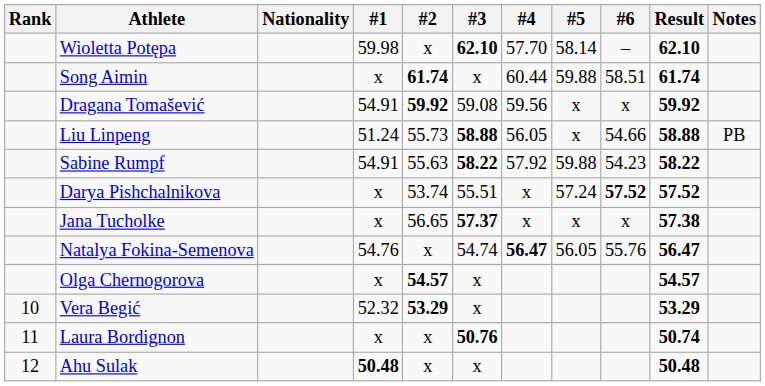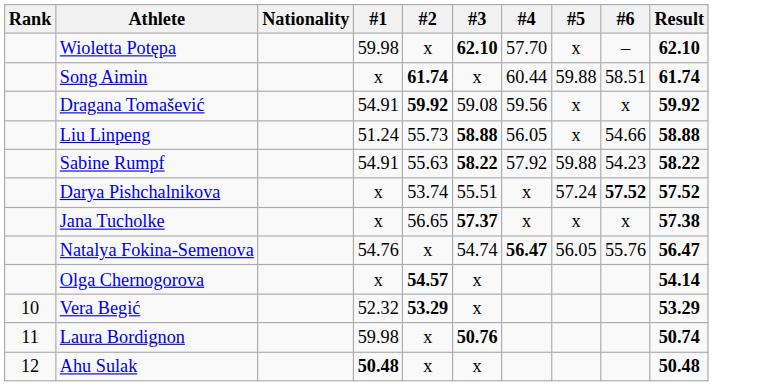- column: Notes | PB
Wioletta Potępa | #5: 58.14 -> x
Olga Chernogorova | Result: 54.57 -> 54.14
Laura Bordignon | #1: x -> 59.98
